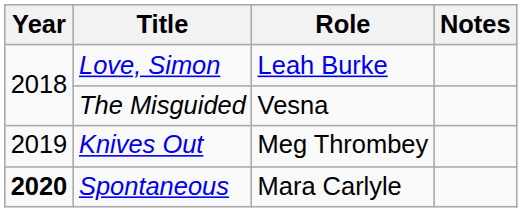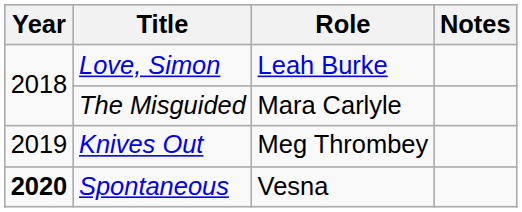The Misguided | Role: Vesna -> Mara Carlyle
Spontaneous | Role: Mara Carlyle -> Vesna
